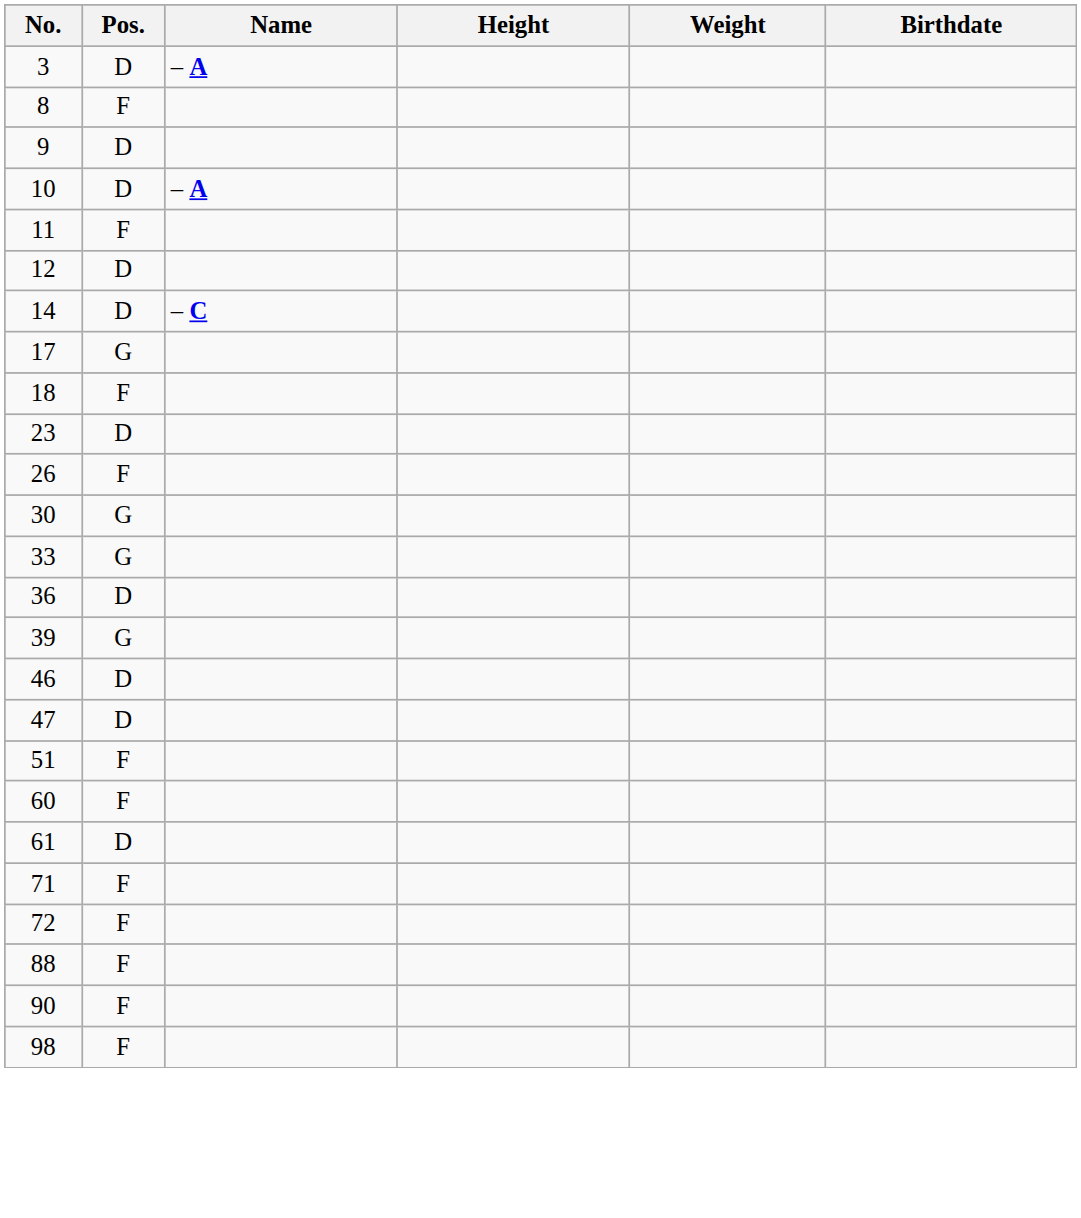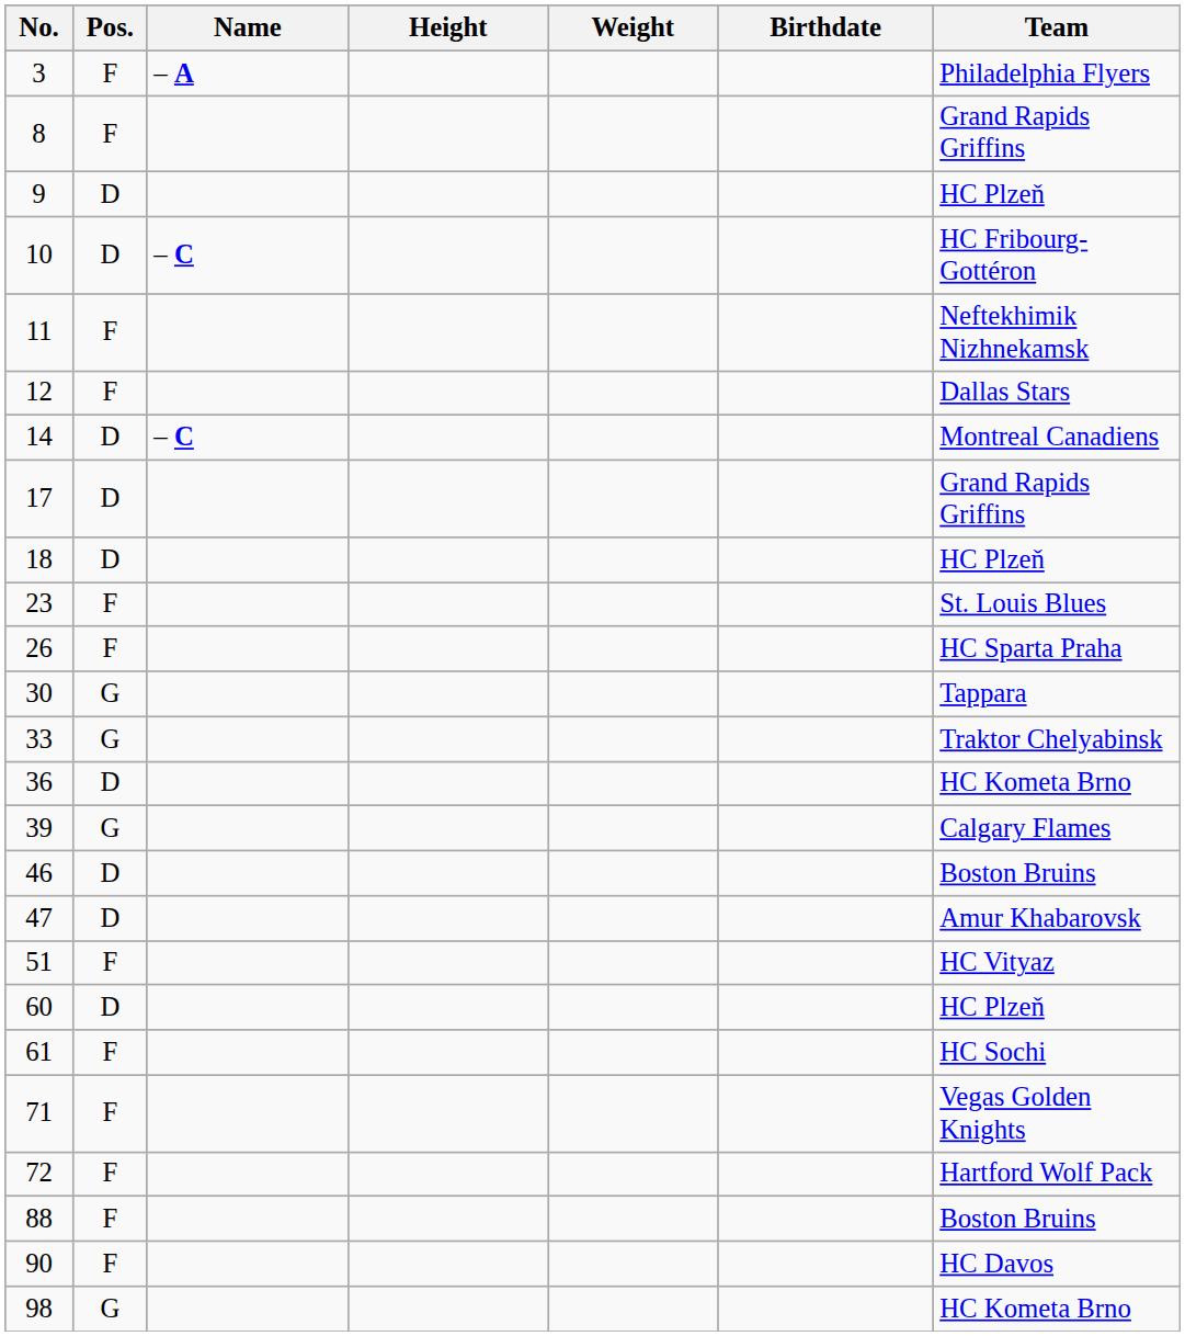+ column: Team | Philadelphia Flyers | Grand Rapids Griffins | HC Plzeň | HC Fribourg-Gottéron | Neftekhimik Nizhnekamsk | Dallas Stars | Montreal Canadiens | Grand Rapids Griffins | HC Plzeň | St. Louis Blues | HC Sparta Praha | Tappara | Traktor Chelyabinsk | HC Kometa Brno | Calgary Flames | Boston Bruins | Amur Khabarovsk | HC Vityaz | HC Plzeň | HC Sochi | Vegas Golden Knights | Hartford Wolf Pack | Boston Bruins | HC Davos | HC Kometa Brno
3 | Pos.: D -> F
10 | Name: – A -> – C
12 | Pos.: D -> F
17 | Pos.: G -> D
18 | Pos.: F -> D
23 | Pos.: D -> F
60 | Pos.: F -> D
61 | Pos.: D -> F
98 | Pos.: F -> G
